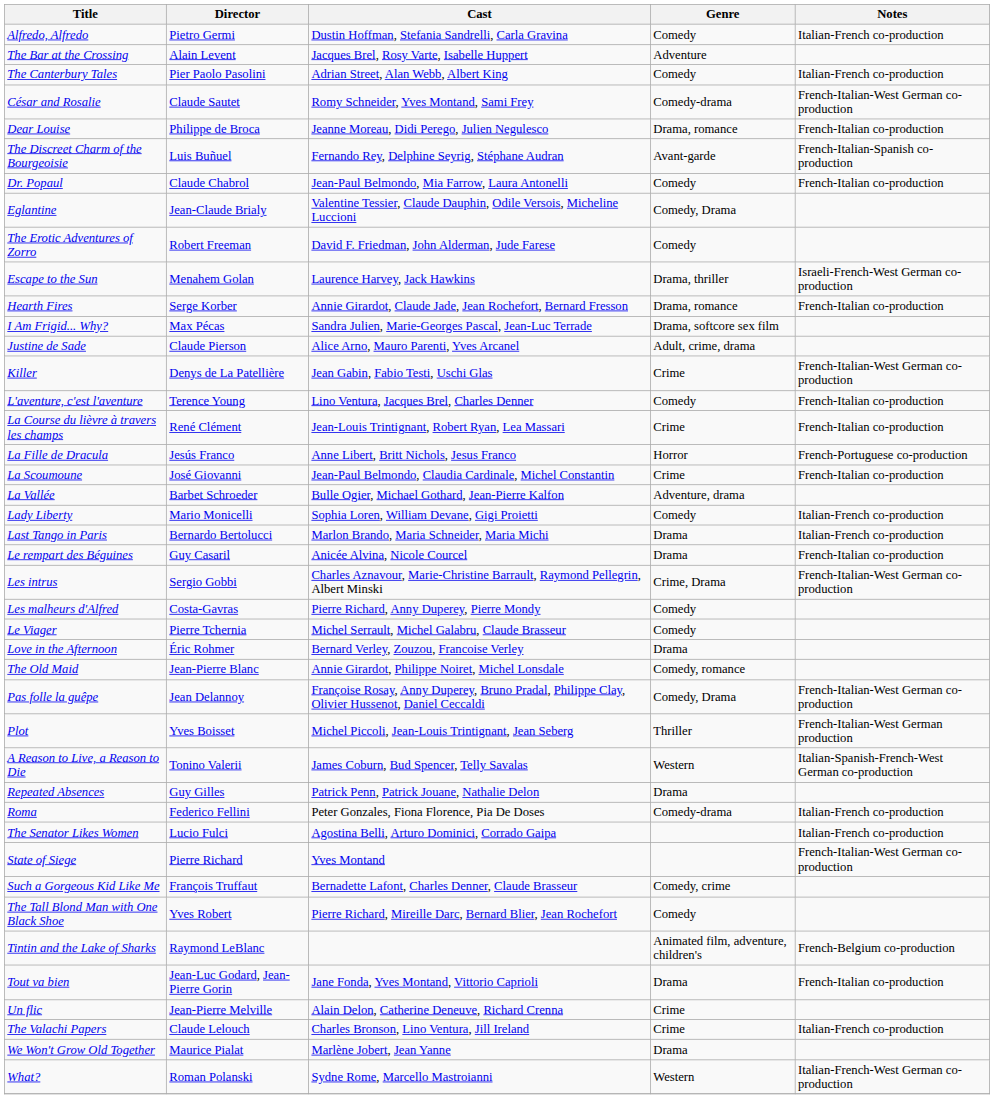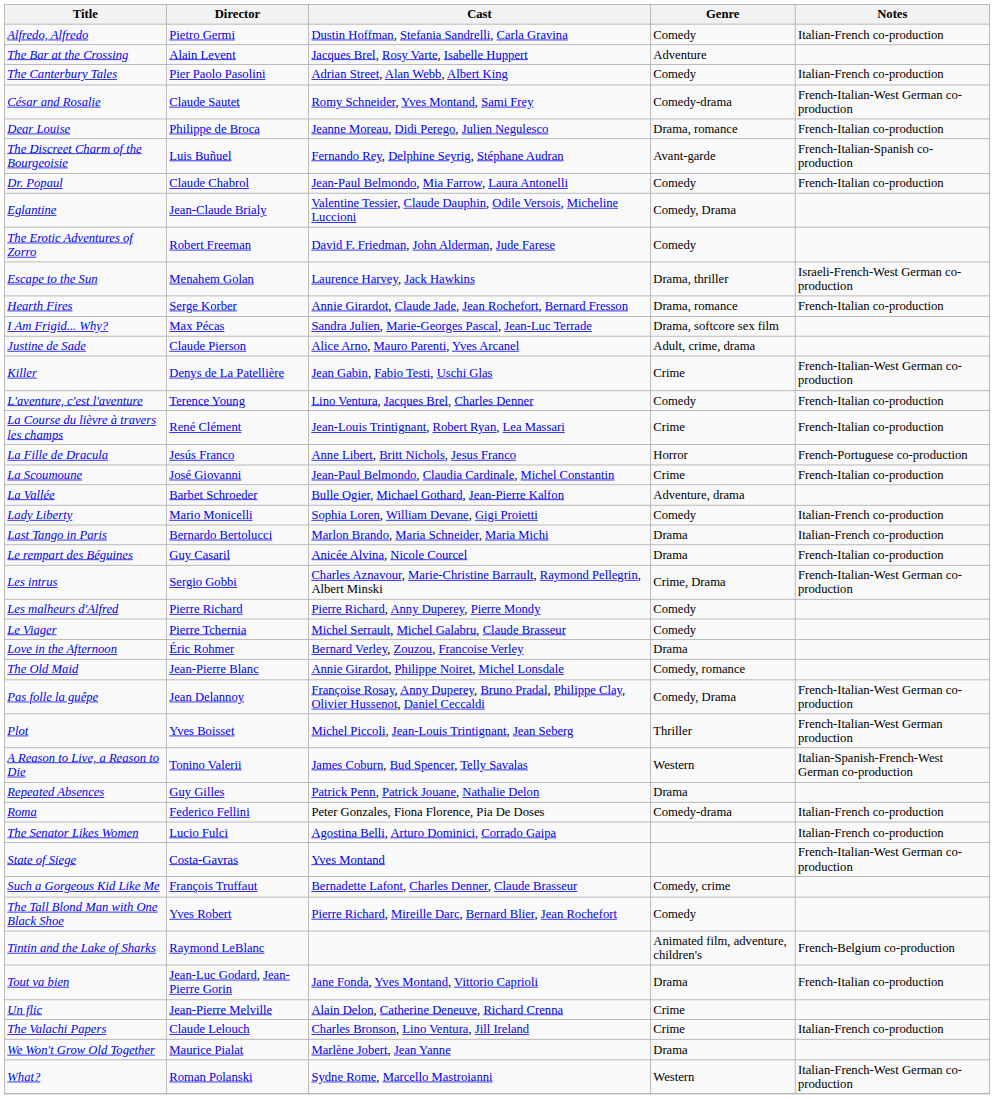Les malheurs d'Alfred | Director: Costa-Gavras -> Pierre Richard
State of Siege | Director: Pierre Richard -> Costa-Gavras
